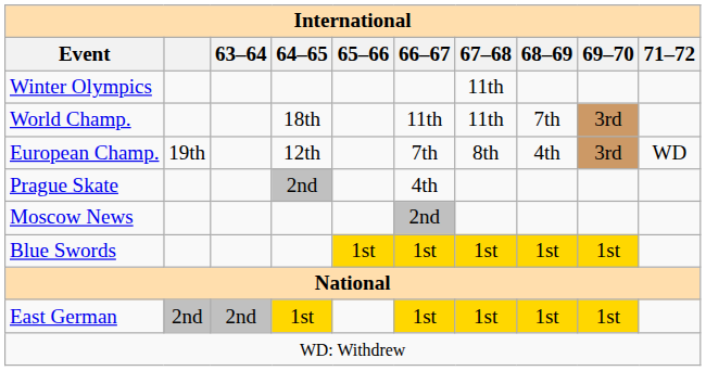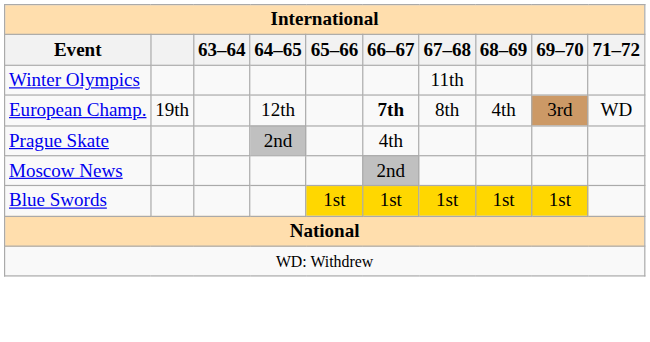- row: World Champ. | 18th | 11th | 11th | 7th | 3rd
European Champ. | 66–67: normal -> bold
- row: East German | 2nd | 2nd | 1st | 1st | 1st | 1st | 1st
